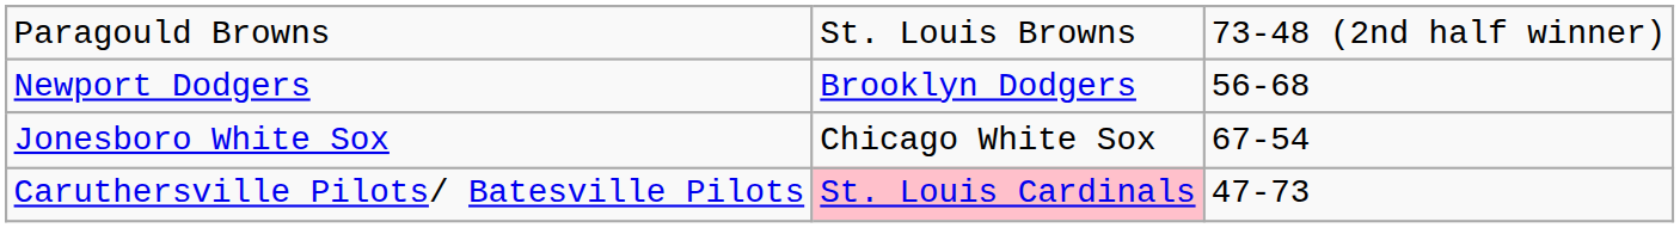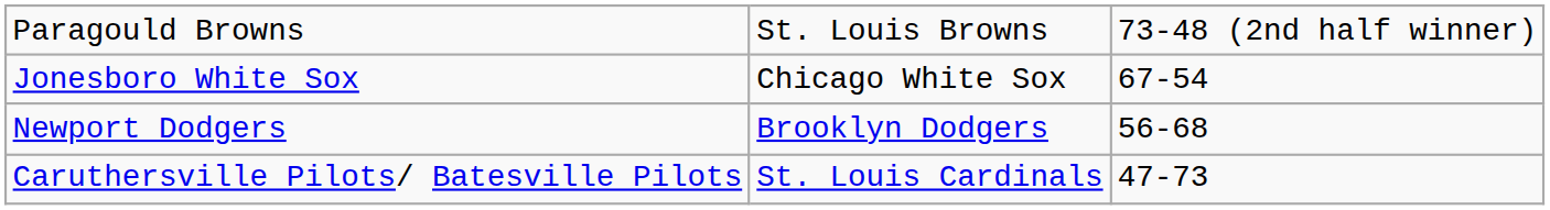rows swapped: Jonesboro White Sox <-> Newport Dodgers
Caruthersville Pilots/ Batesville Pilots | column 2: pink background -> no background
